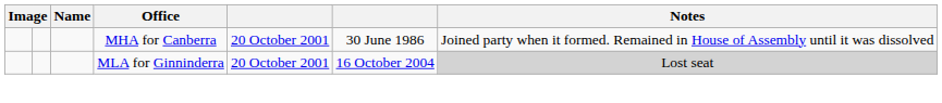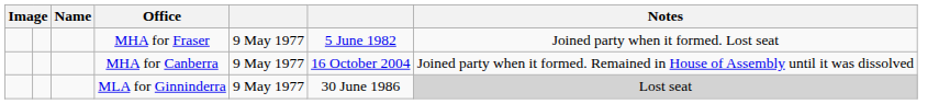+ row: MHA for Fraser | 9 May 1977 | 5 June 1982 | Joined party when it formed. Lost seat
MHA for Canberra | column 5: 20 October 2001 -> 9 May 1977
MHA for Canberra | column 6: 30 June 1986 -> 16 October 2004
MLA for Ginninderra | column 5: 20 October 2001 -> 9 May 1977
MLA for Ginninderra | column 6: 16 October 2004 -> 30 June 1986
